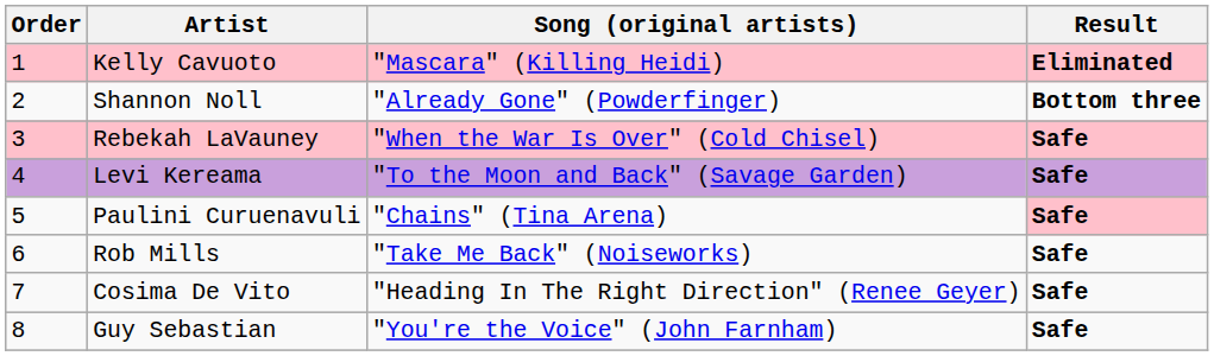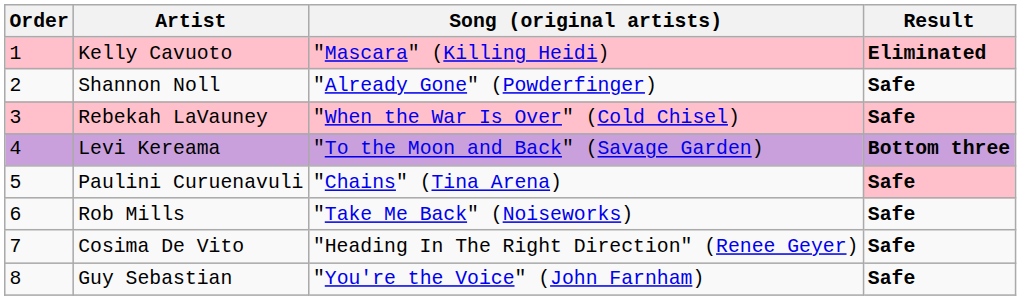Shannon Noll | Result: Bottom three -> Safe
Levi Kereama | Result: Safe -> Bottom three
